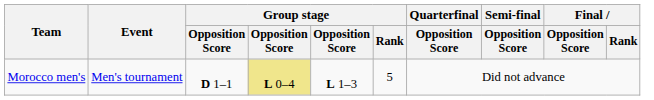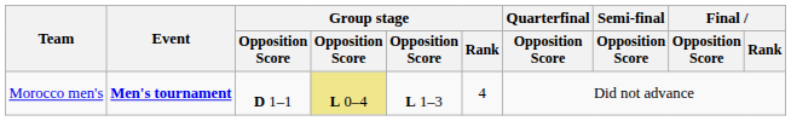Morocco men's | Event: normal -> bold
Morocco men's | Group stage / Rank: 5 -> 4
